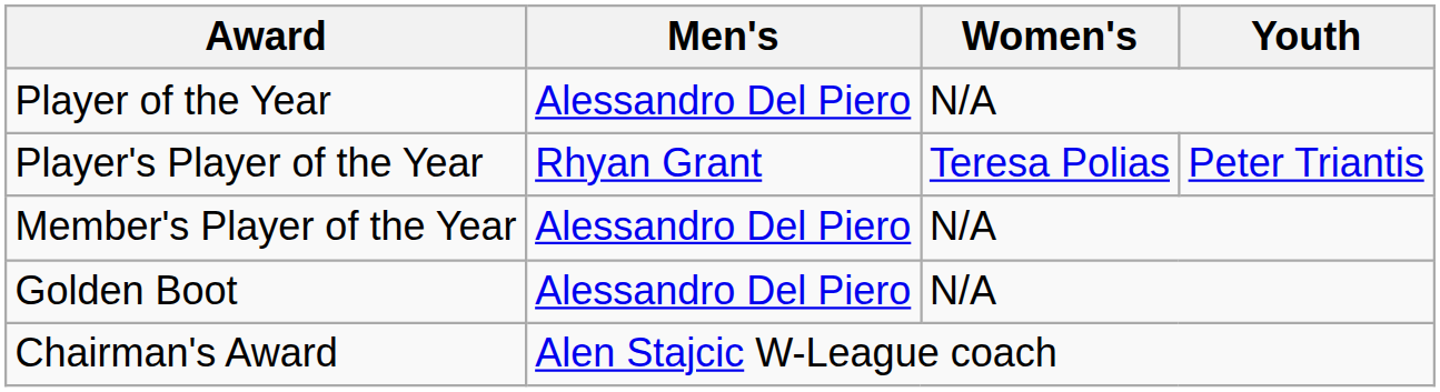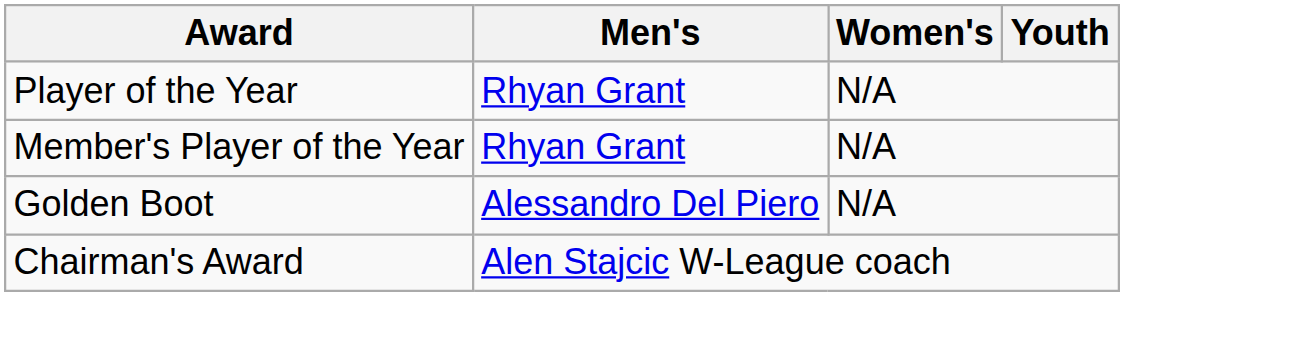Player of the Year | Men's: Alessandro Del Piero -> Rhyan Grant
- row: Player's Player of the Year | Rhyan Grant | Teresa Polias | Peter Triantis
Member's Player of the Year | Men's: Alessandro Del Piero -> Rhyan Grant
